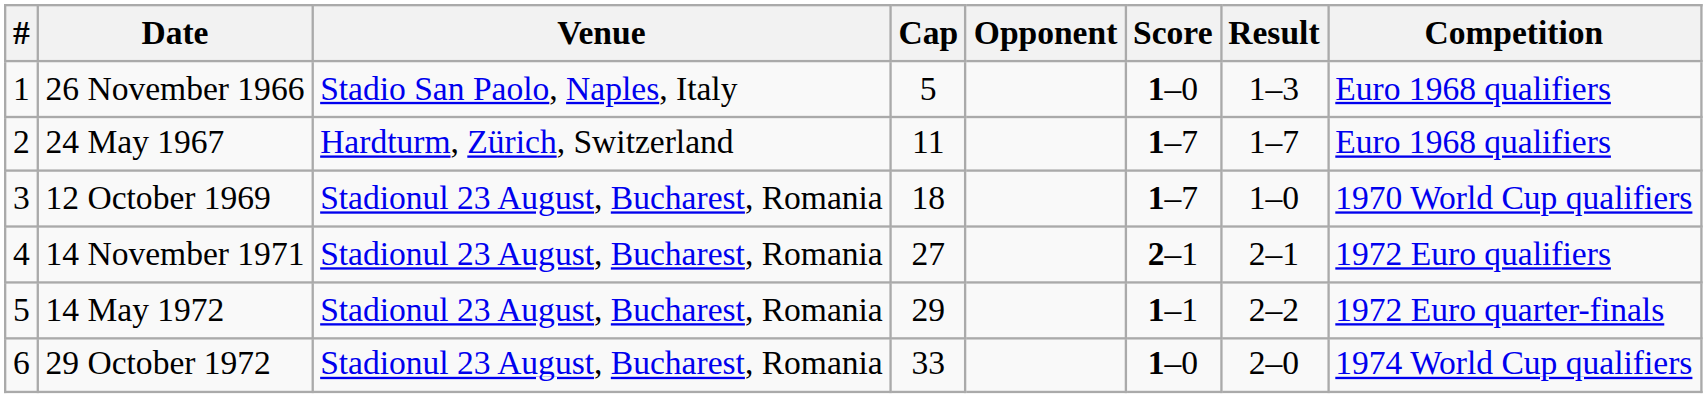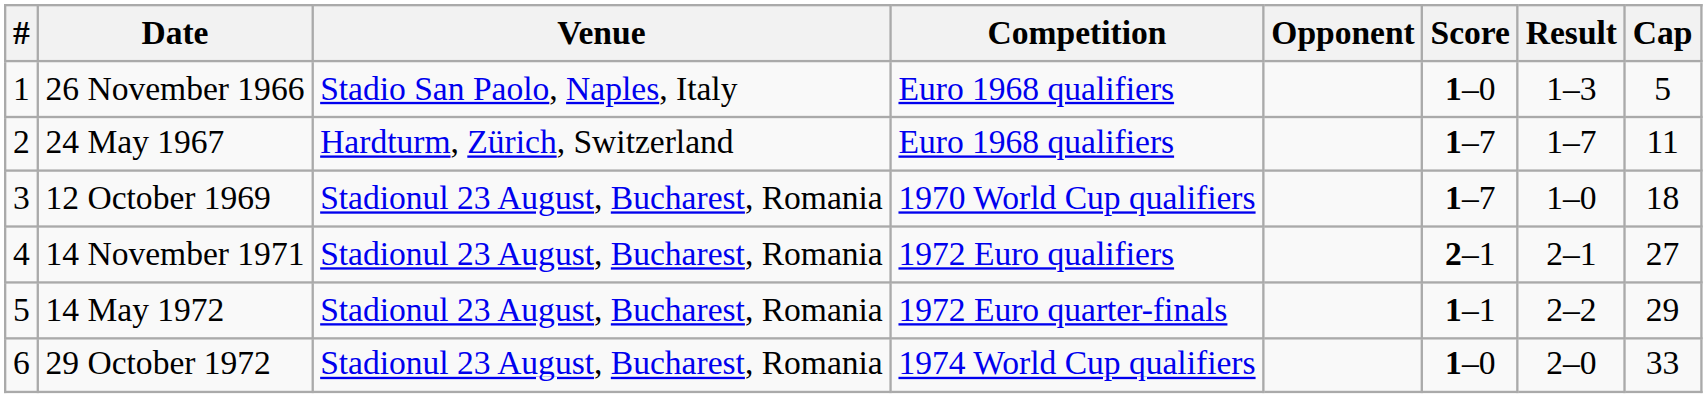columns swapped: Cap <-> Competition
